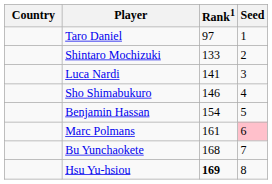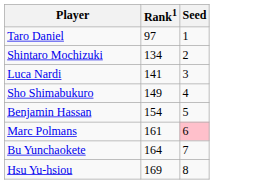- column: Country
Shintaro Mochizuki | Rank1: 133 -> 134
Sho Shimabukuro | Rank1: 146 -> 149
Bu Yunchaokete | Rank1: 168 -> 164
Hsu Yu-hsiou | Rank1: bold -> normal
